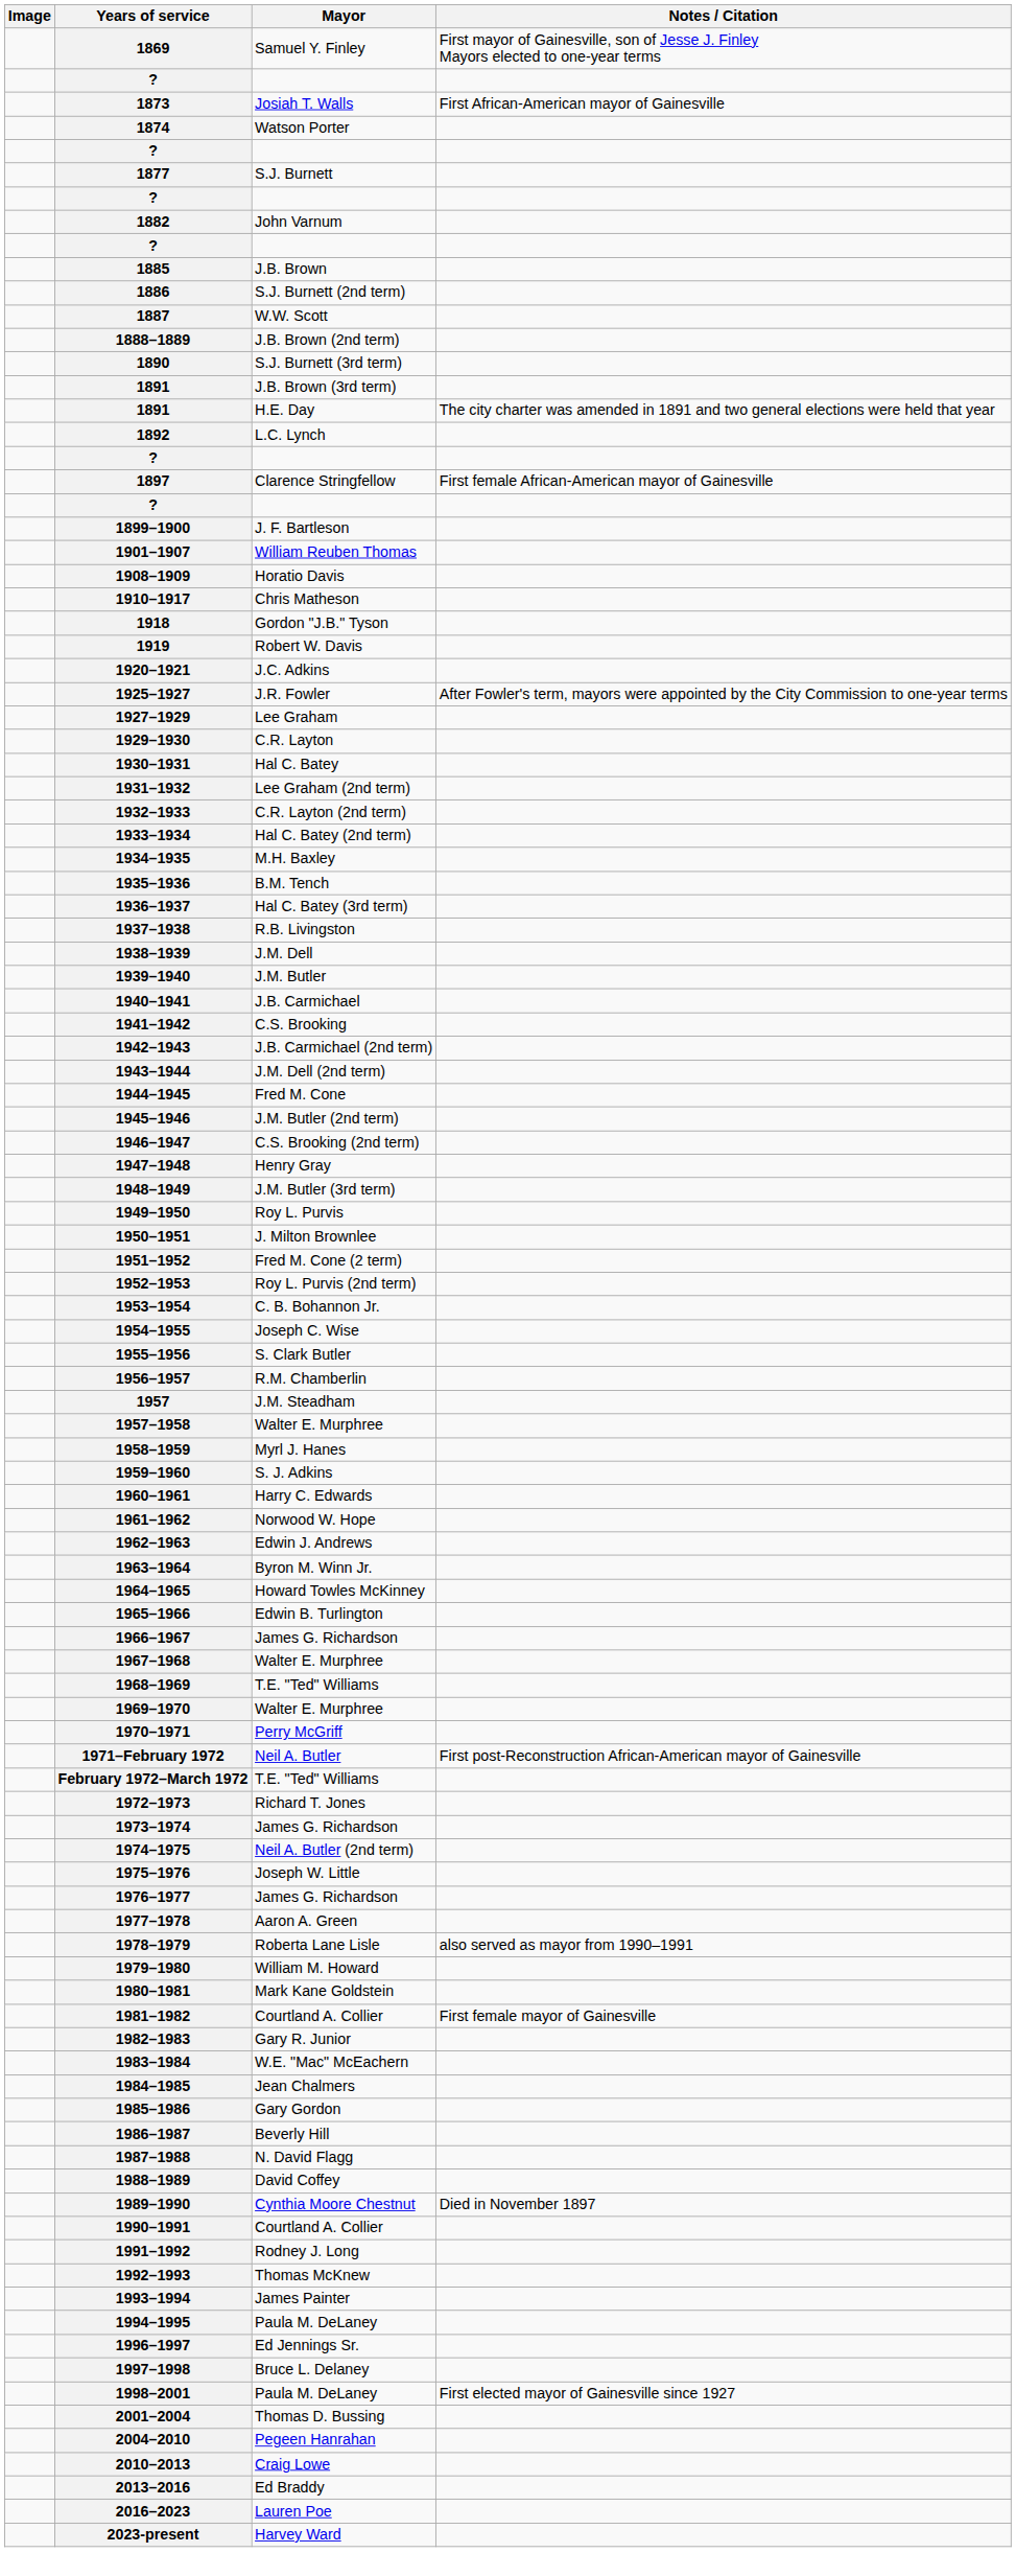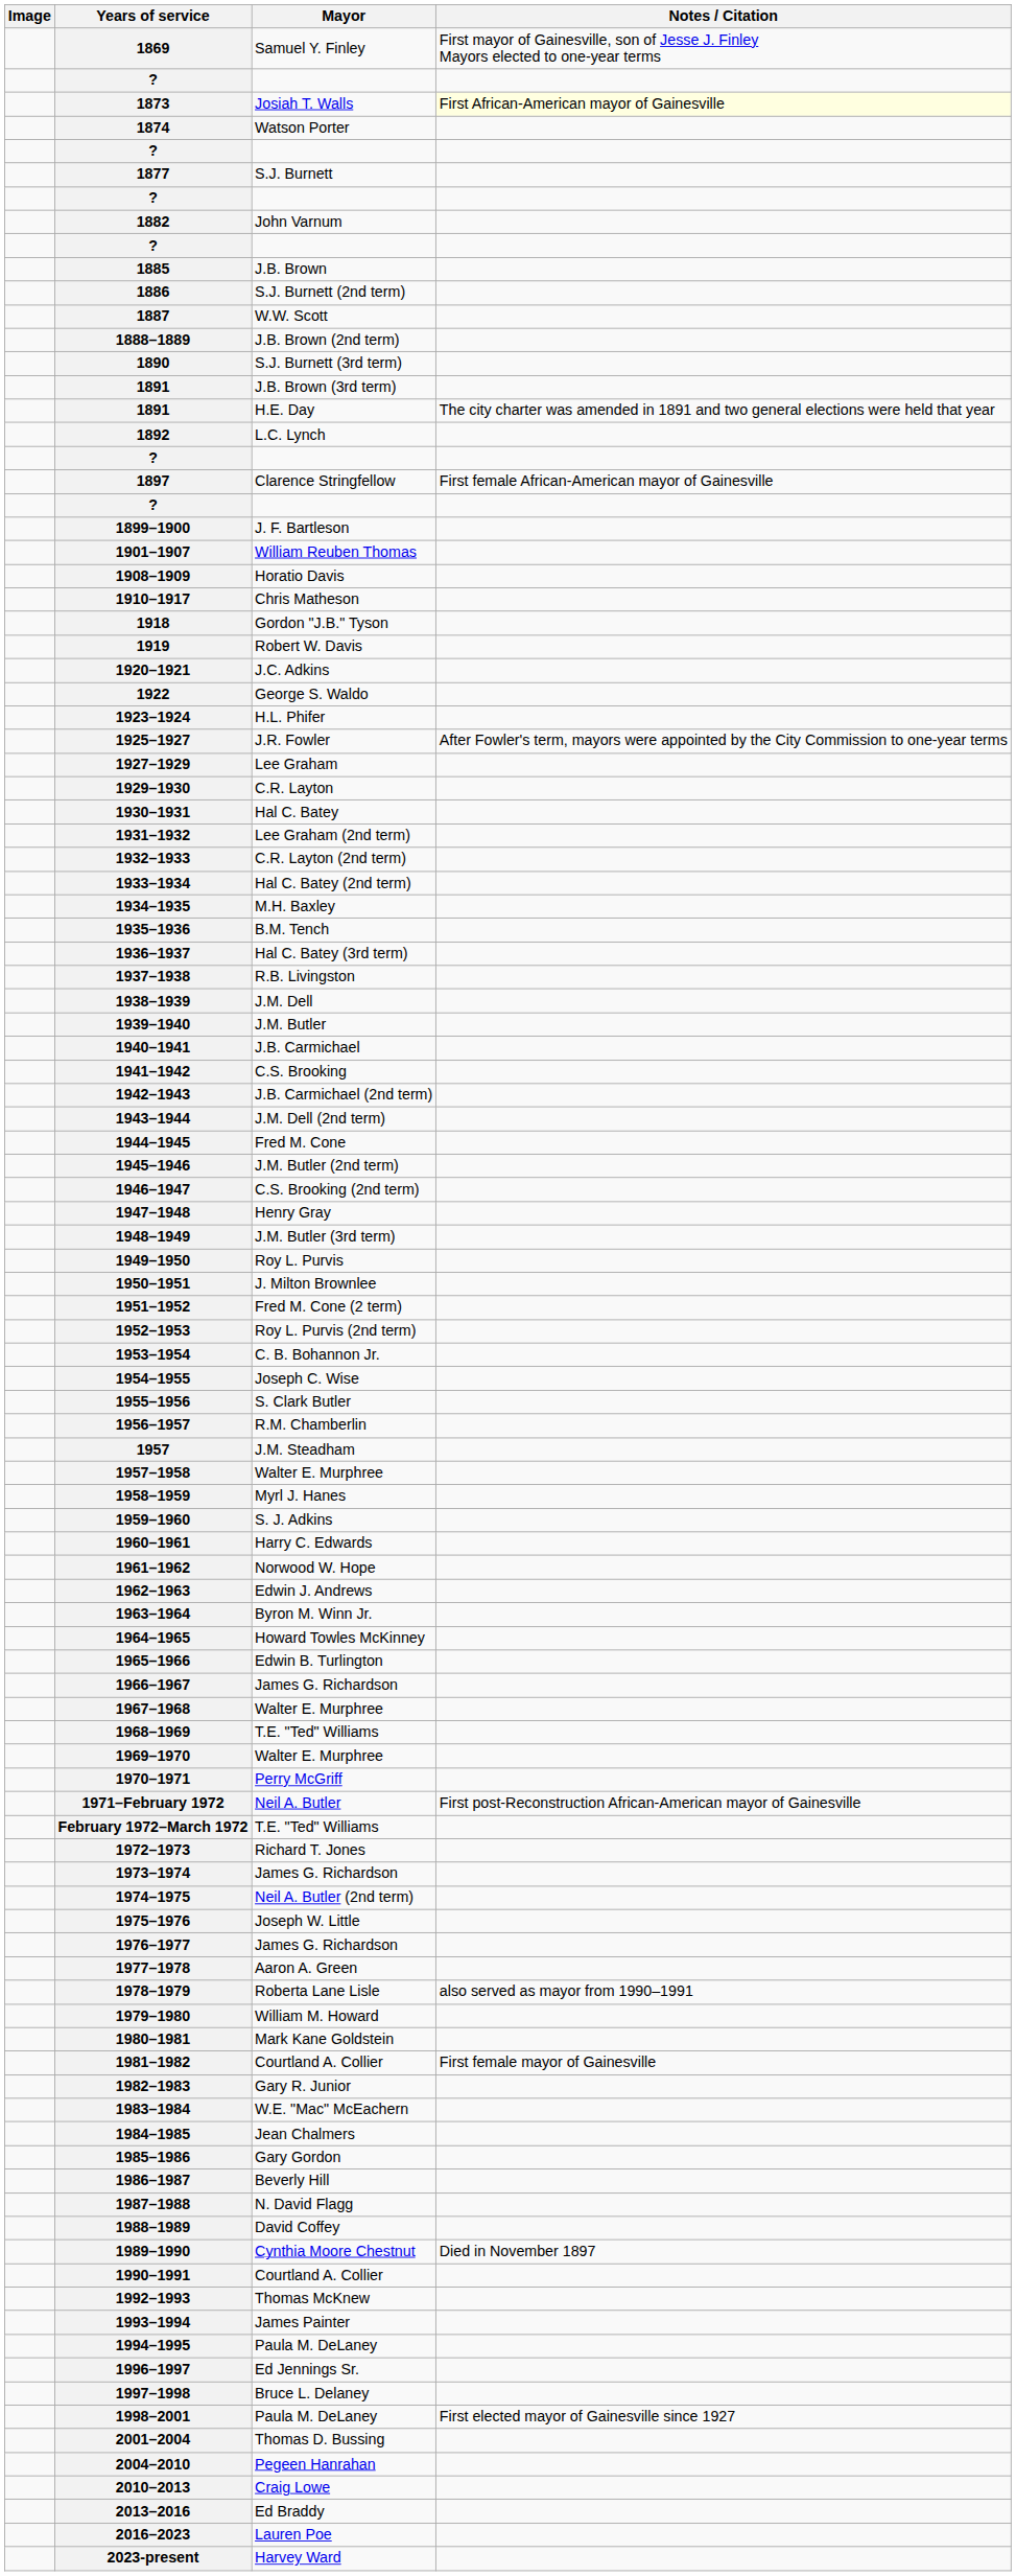1873 | Notes / Citation: no background -> lightyellow background
+ row: 1922 | George S. Waldo
+ row: 1923–1924 | H.L. Phifer
- row: 1991–1992 | Rodney J. Long
